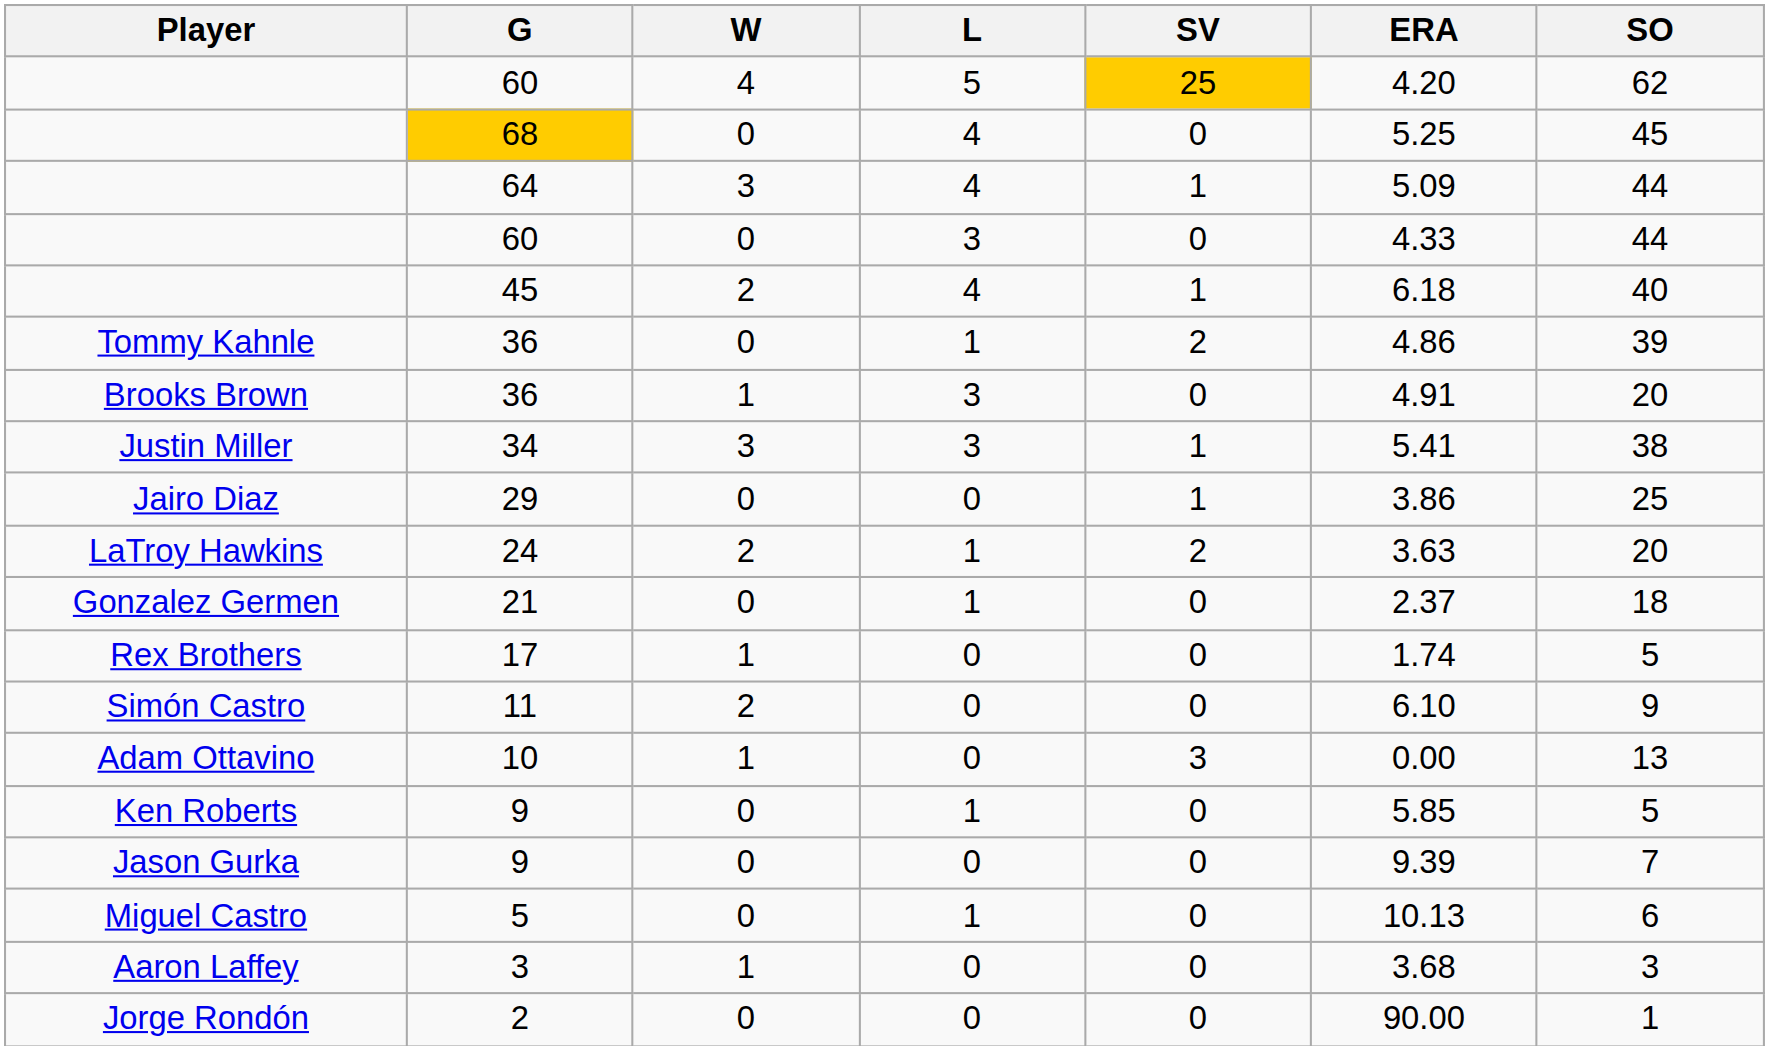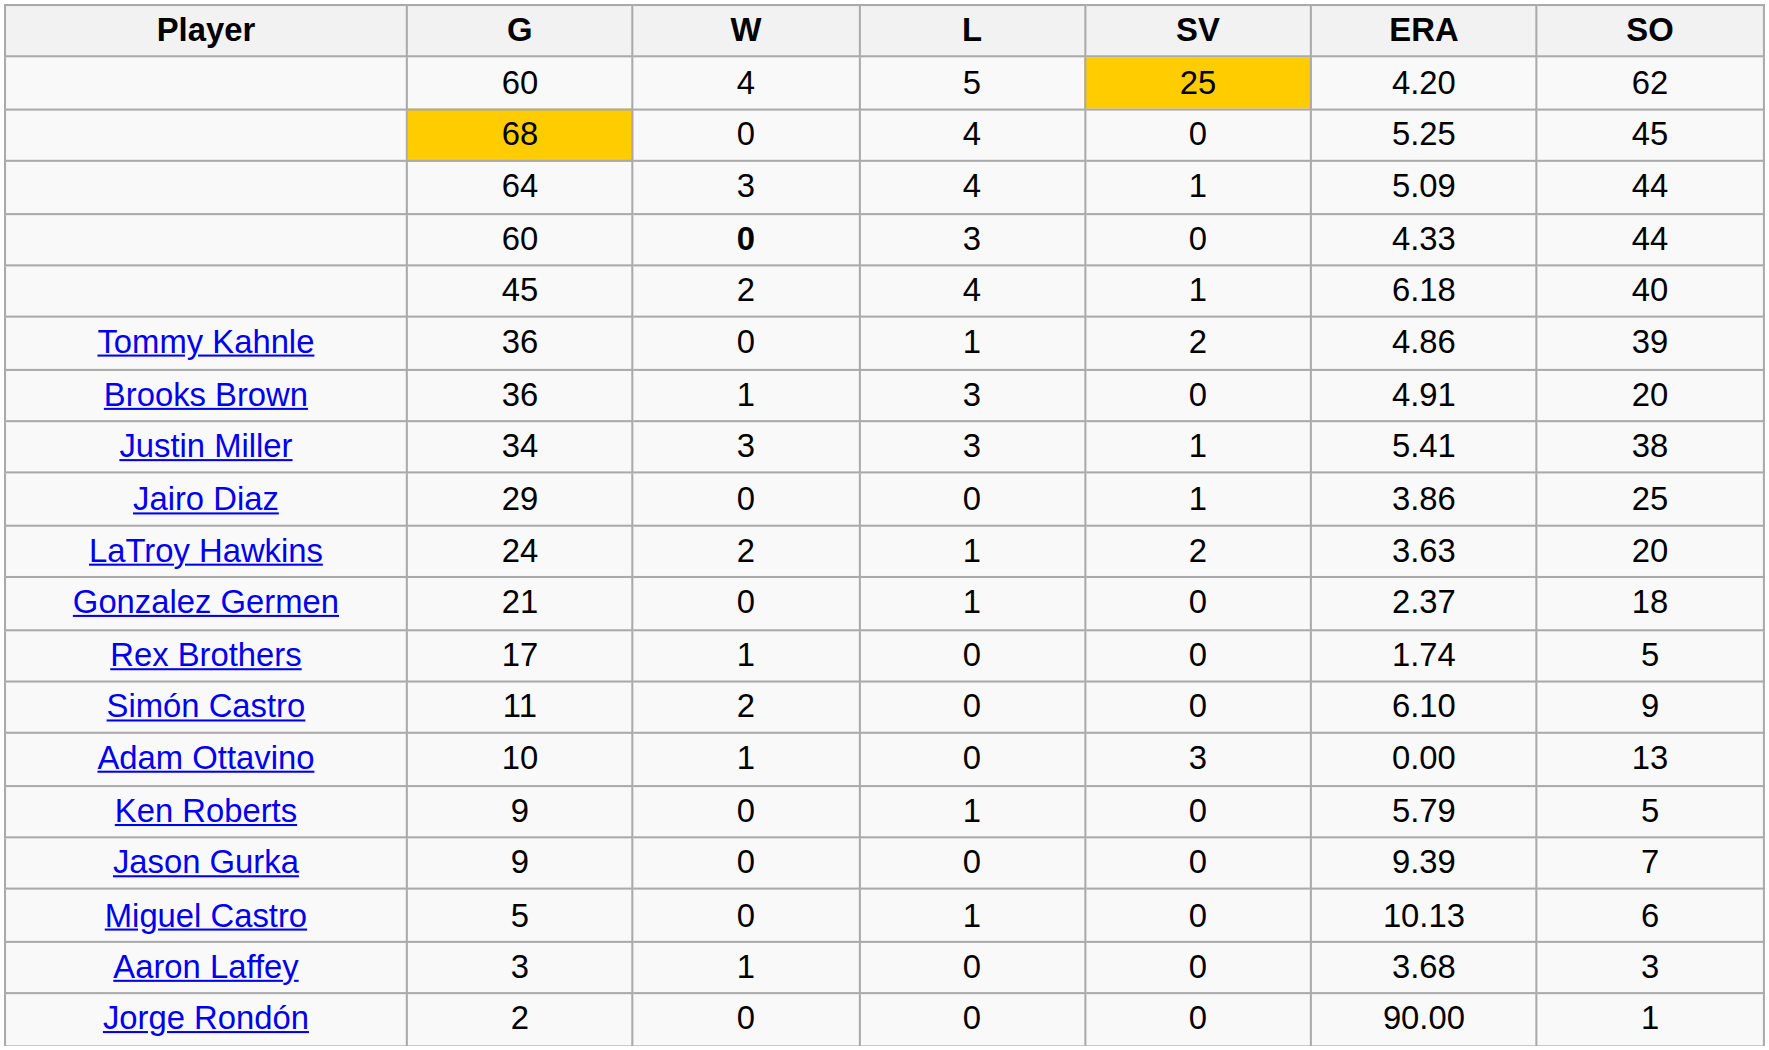60 / 3 | W: normal -> bold
9 / 1 | ERA: 5.85 -> 5.79
